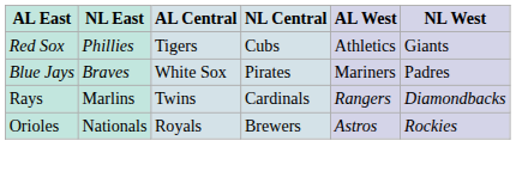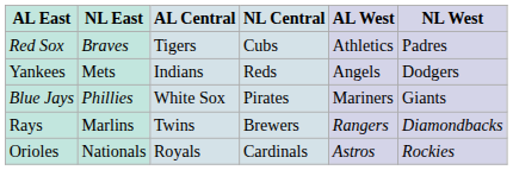Red Sox | NL East: Phillies -> Braves
Red Sox | NL West: Giants -> Padres
+ row: Yankees | Mets | Indians | Reds | Angels | Dodgers
Blue Jays | NL East: Braves -> Phillies
Blue Jays | NL West: Padres -> Giants
Rays | NL Central: Cardinals -> Brewers
Orioles | NL Central: Brewers -> Cardinals
